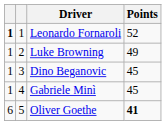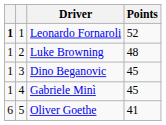Luke Browning | Points: 49 -> 48
Oliver Goethe | Points: bold -> normal
